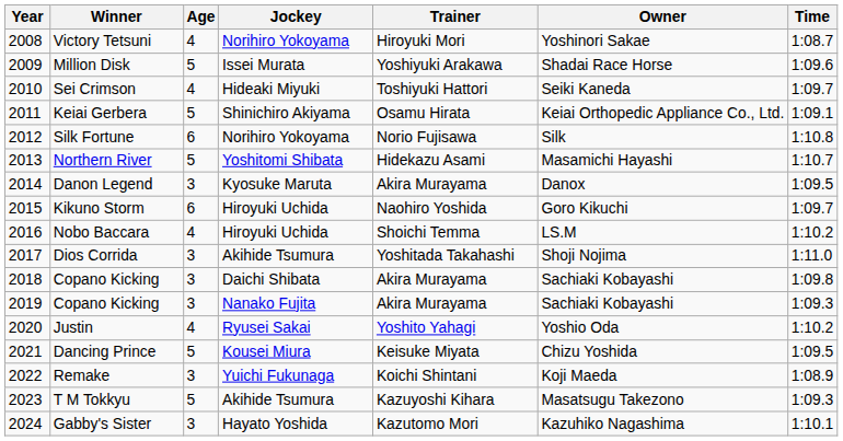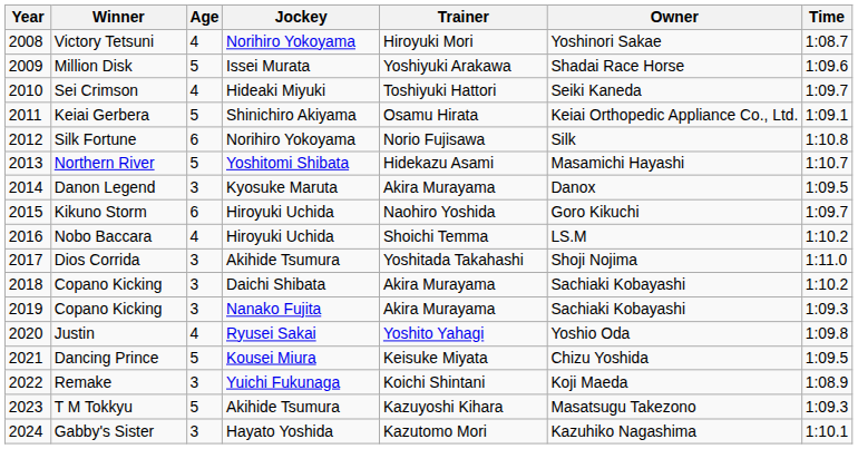2018 / Copano Kicking | Time: 1:09.8 -> 1:10.2
Justin | Time: 1:10.2 -> 1:09.8
